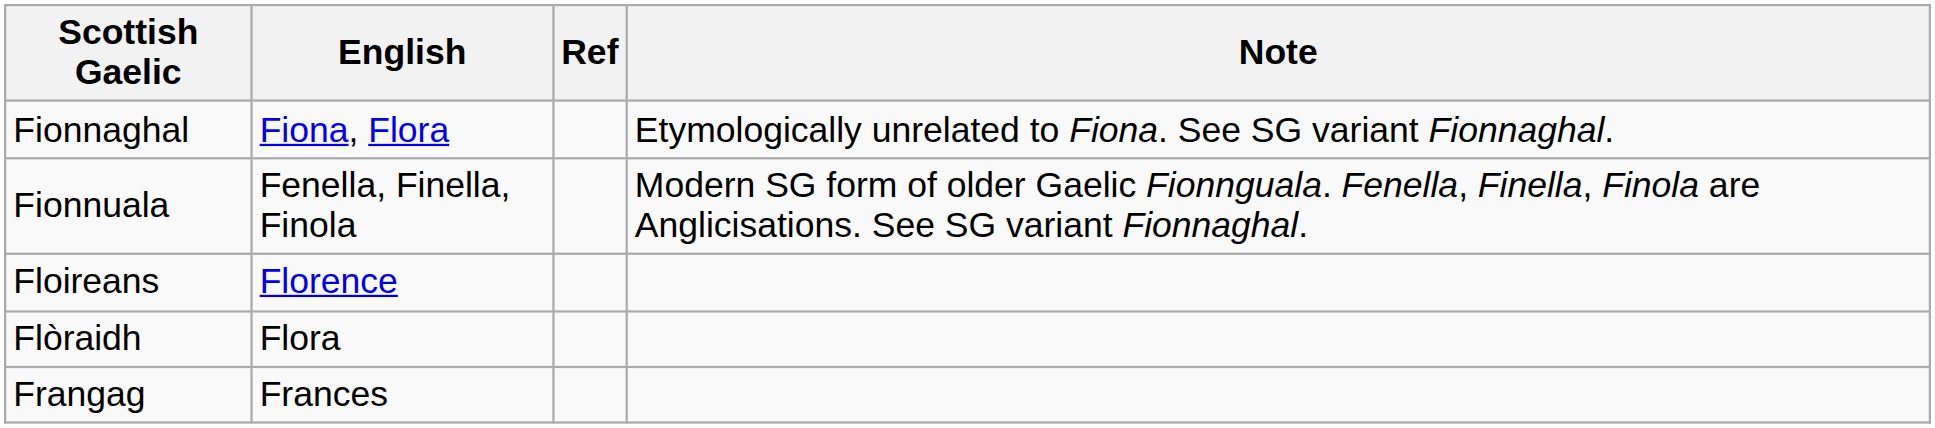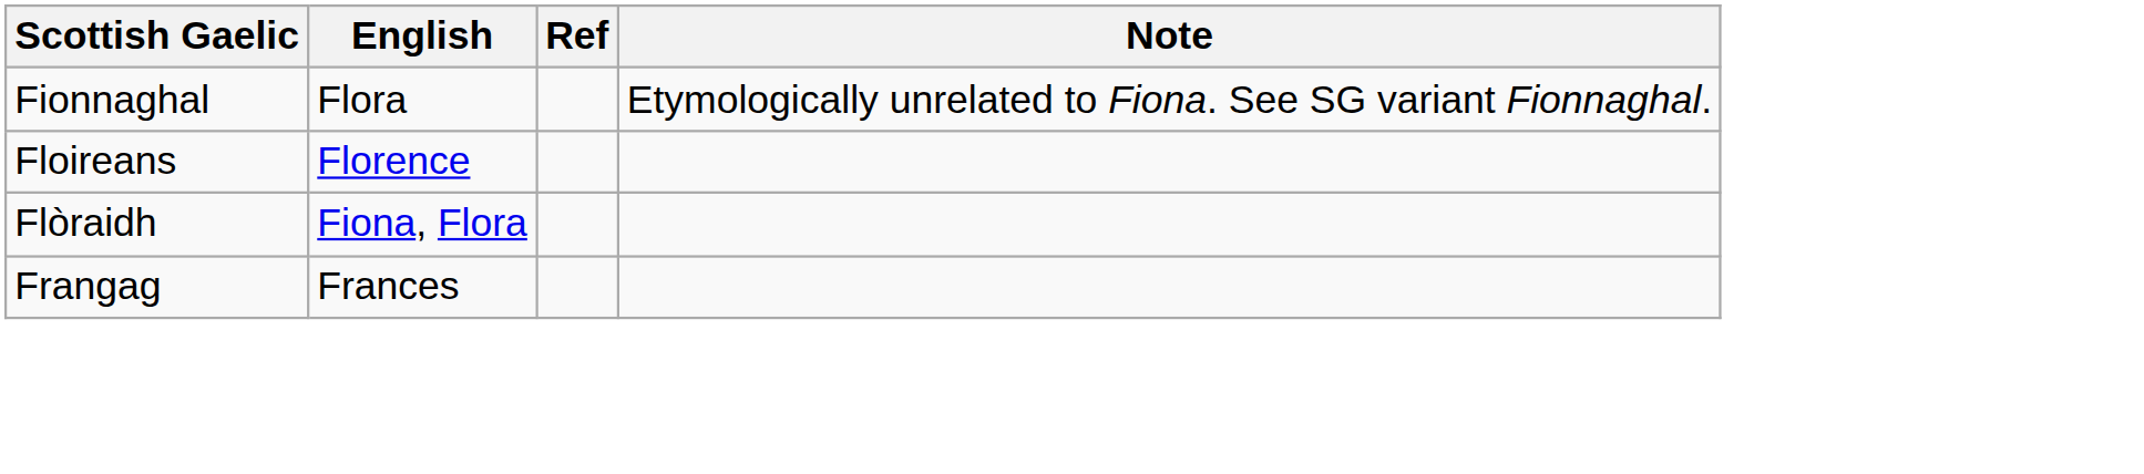Fionnaghal | English: Fiona, Flora -> Flora
- row: Fionnuala | Fenella, Finella, Finola | Modern SG form of older Gaelic Fionnguala. Fenella, Finella, Finola are Anglicisations. See SG variant Fionnaghal.
Flòraidh | English: Flora -> Fiona, Flora
